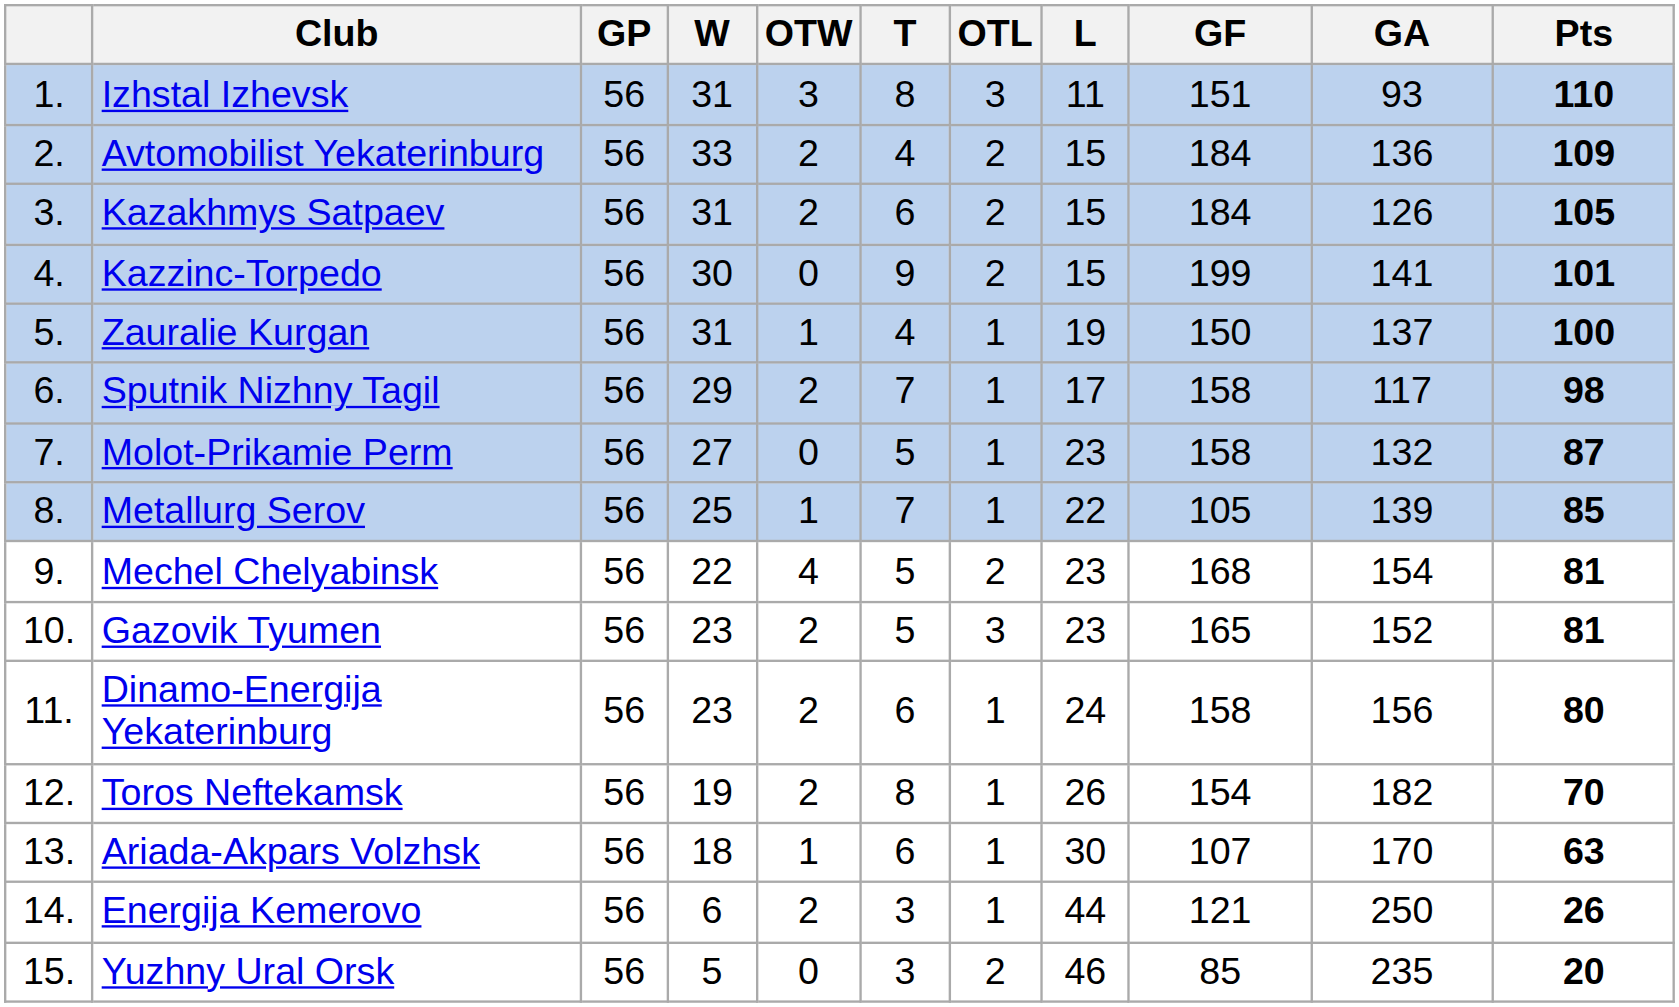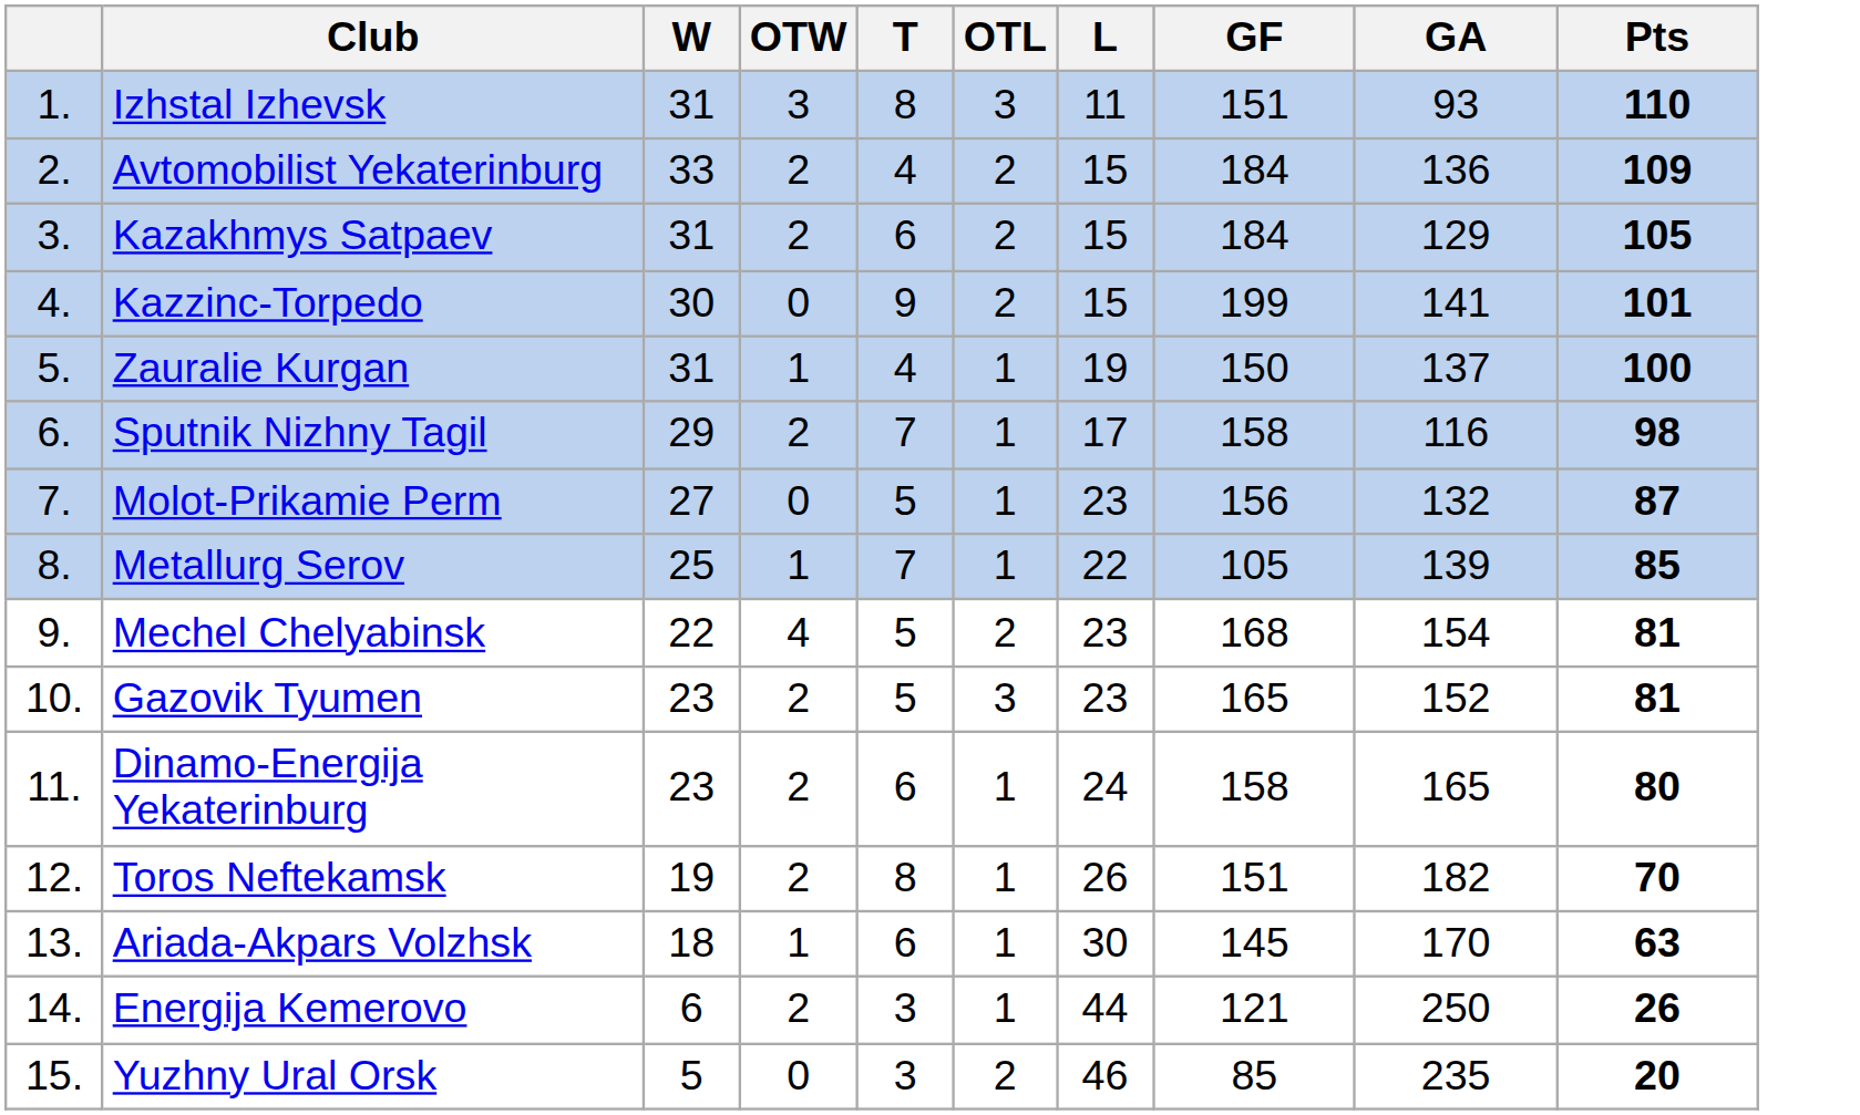- column: GP | 56 | 56 | 56 | 56 | 56 | 56 | 56 | 56 | 56 | 56 | 56 | 56 | 56 | 56 | 56
Kazakhmys Satpaev | GA: 126 -> 129
Sputnik Nizhny Tagil | GA: 117 -> 116
Molot-Prikamie Perm | GF: 158 -> 156
Dinamo-Energija Yekaterinburg | GA: 156 -> 165
Toros Neftekamsk | GF: 154 -> 151
Ariada-Akpars Volzhsk | GF: 107 -> 145
